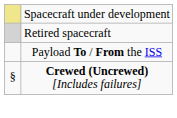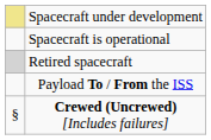+ row: Spacecraft is operational
